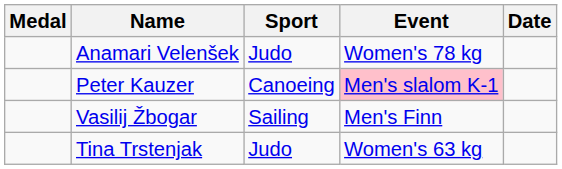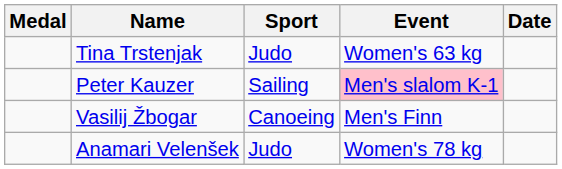rows swapped: Tina Trstenjak <-> Anamari Velenšek
Peter Kauzer | Sport: Canoeing -> Sailing
Vasilij Žbogar | Sport: Sailing -> Canoeing
